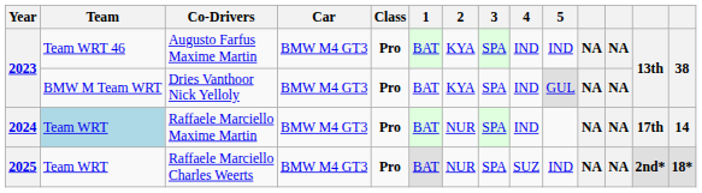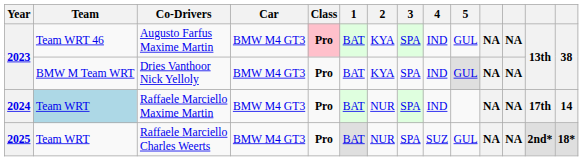Augusto Farfus Maxime Martin | Class: no background -> pink background
Augusto Farfus Maxime Martin | 5: IND -> GUL
Raffaele Marciello Charles Weerts | 5: IND -> GUL
